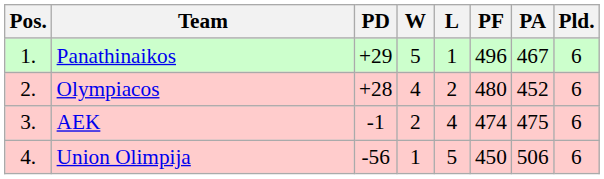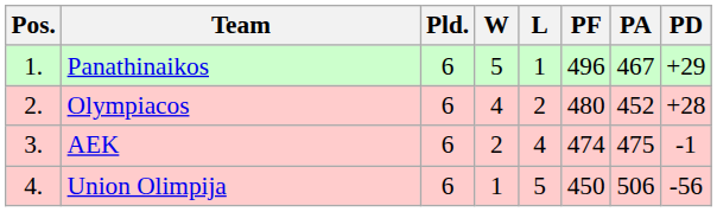columns swapped: Pld. <-> PD
